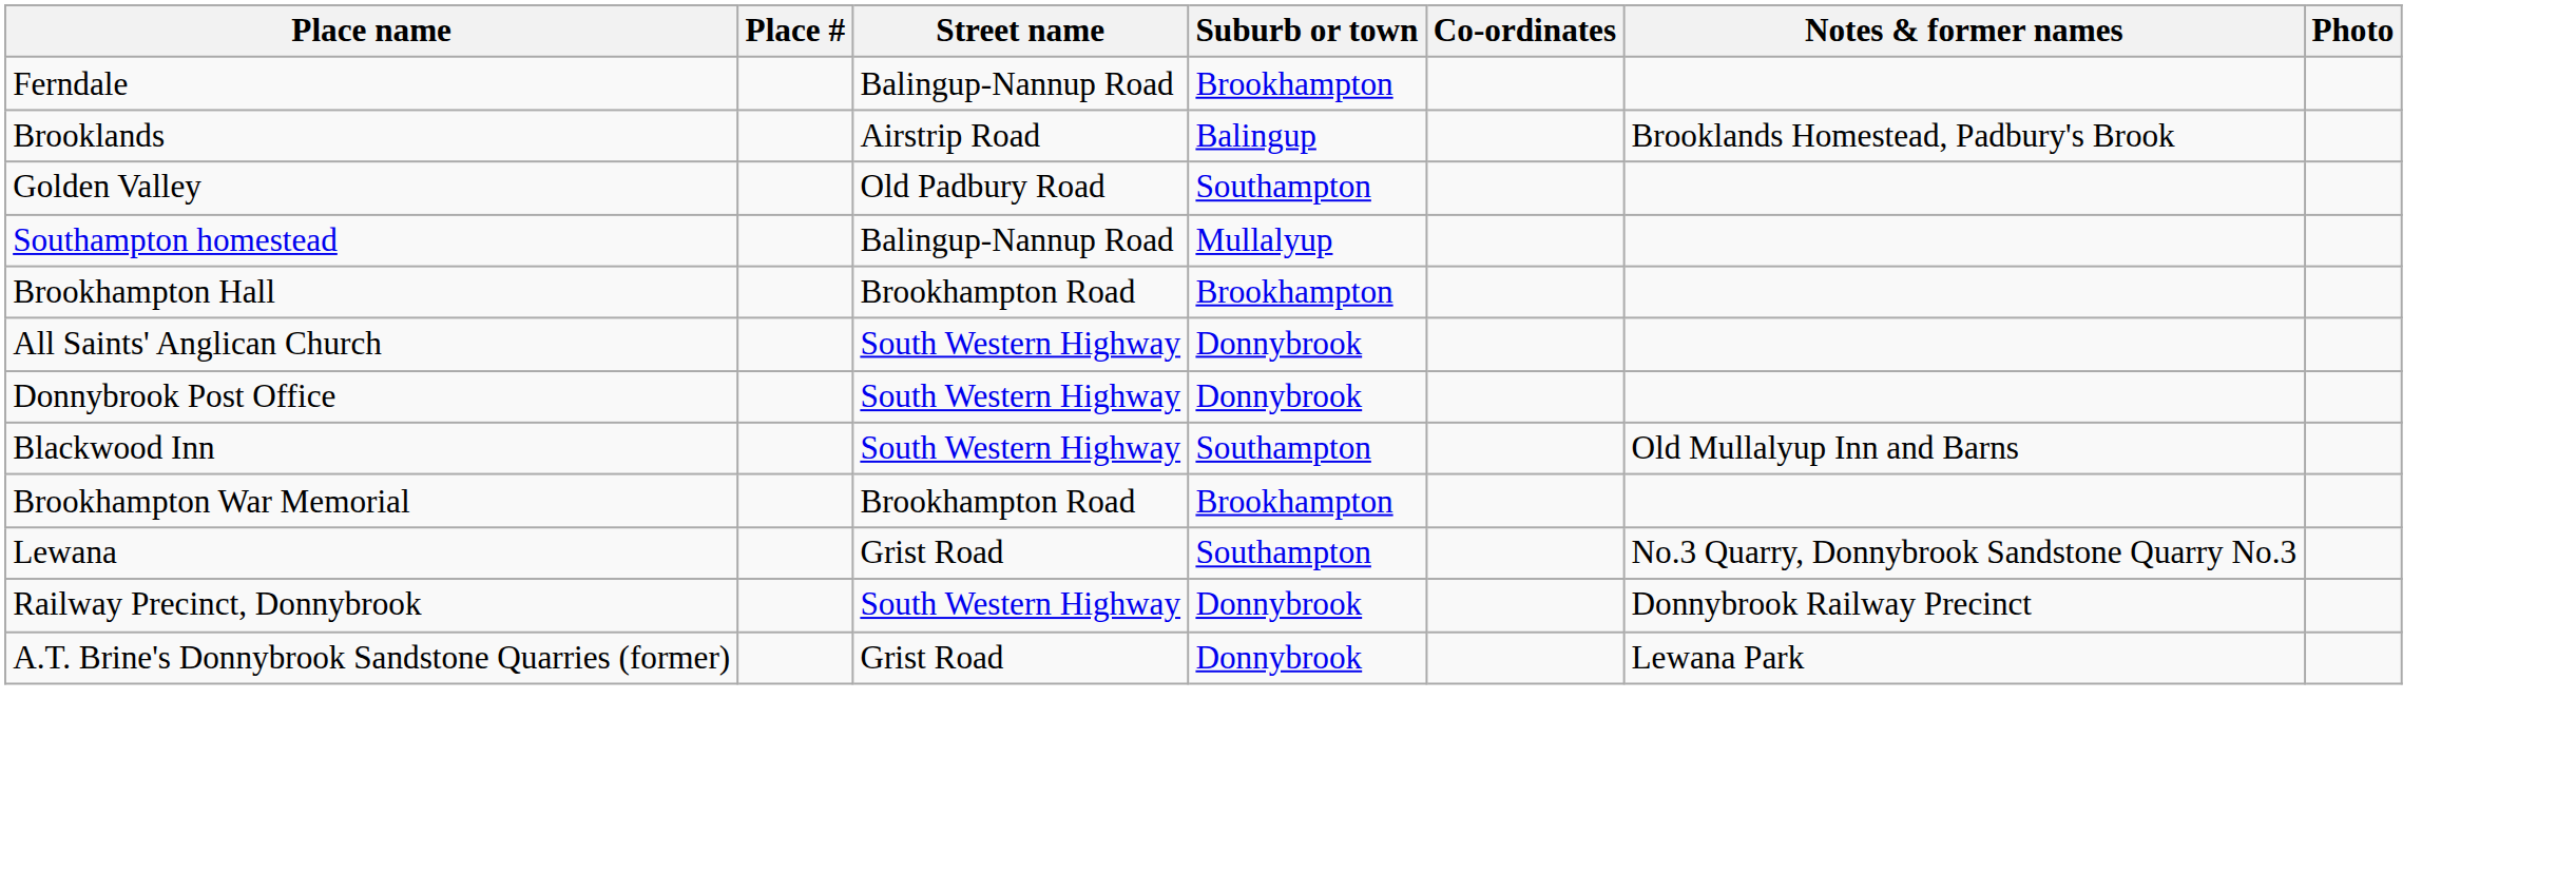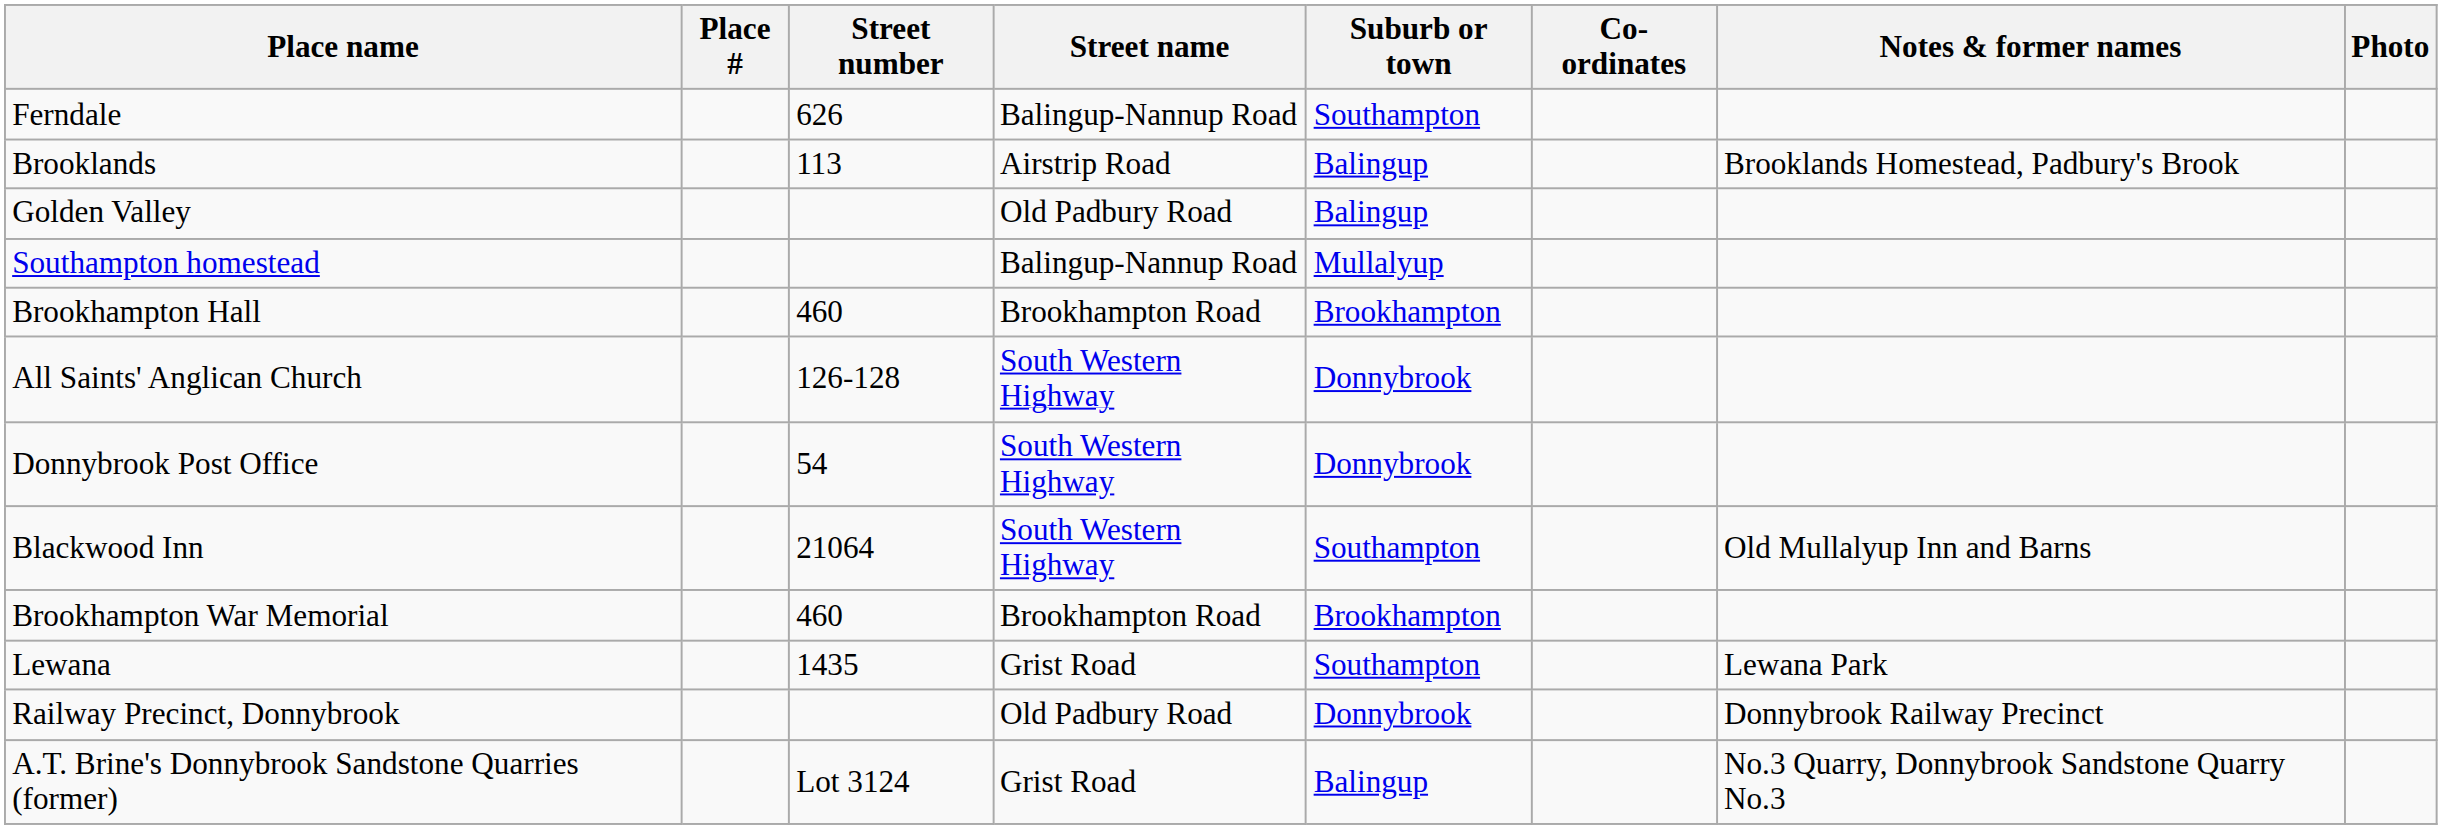+ column: Street number | 626 | 113 | 460 | 126-128 | 54 | 21064 | 460 | 1435 | Lot 3124
Ferndale | Suburb or town: Brookhampton -> Southampton
Golden Valley | Suburb or town: Southampton -> Balingup
Lewana | Notes & former names: No.3 Quarry, Donnybrook Sandstone Quarry No.3 -> Lewana Park
Railway Precinct, Donnybrook | Street name: South Western Highway -> Old Padbury Road
A.T. Brine's Donnybrook Sandstone Quarries (former) | Suburb or town: Donnybrook -> Balingup
A.T. Brine's Donnybrook Sandstone Quarries (former) | Notes & former names: Lewana Park -> No.3 Quarry, Donnybrook Sandstone Quarry No.3
